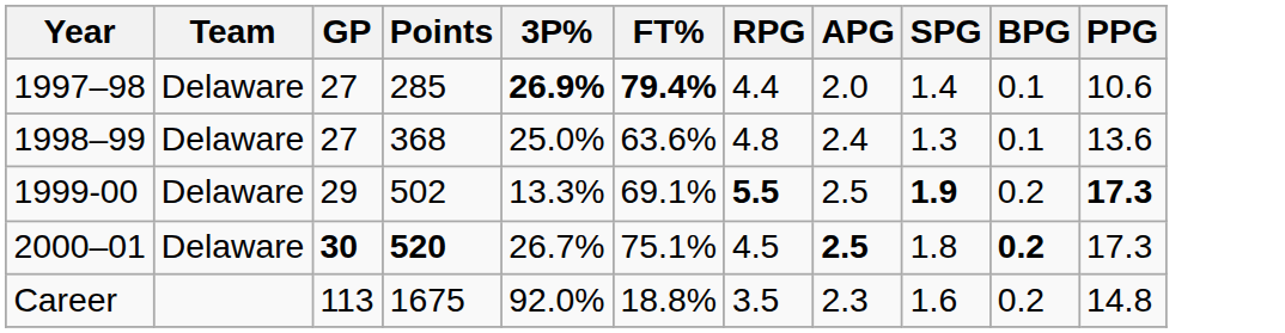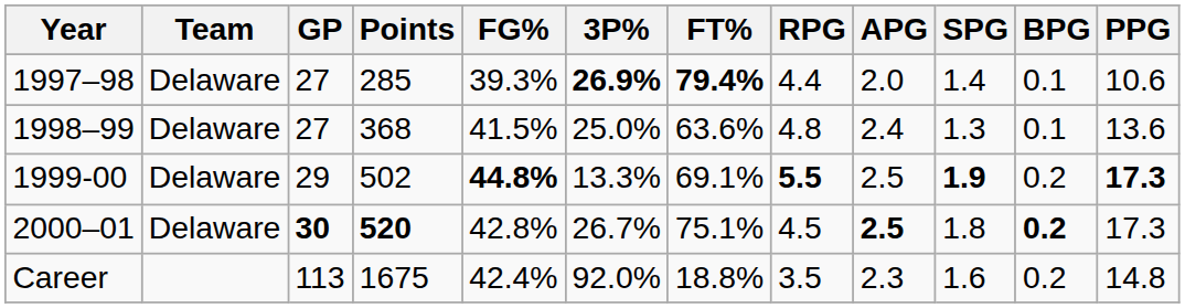+ column: FG% | 39.3% | 41.5% | 44.8% | 42.8% | 42.4%
